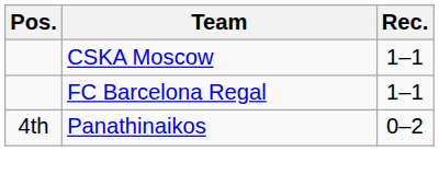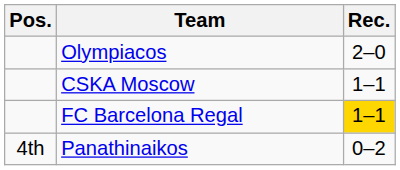+ row: Olympiacos | 2–0
FC Barcelona Regal | Rec.: no background -> gold background
